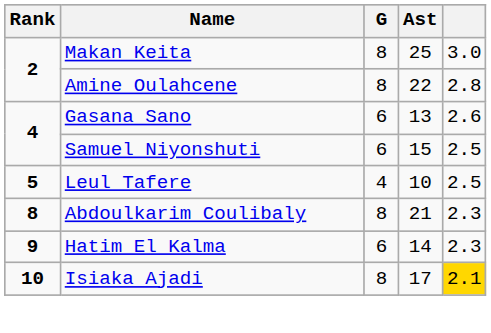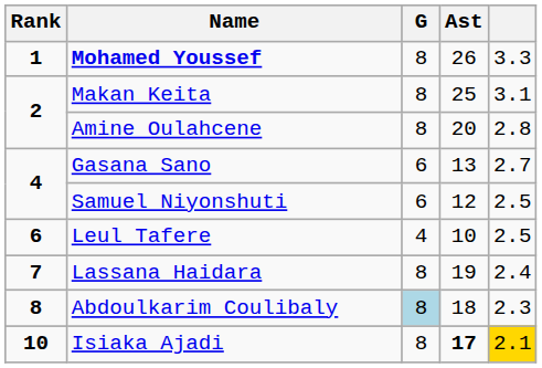+ row: 1 | Mohamed Youssef | 8 | 26 | 3.3
Makan Keita | column 5: 3.0 -> 3.1
Amine Oulahcene | Ast: 22 -> 20
Gasana Sano | column 5: 2.6 -> 2.7
Samuel Niyonshuti | Ast: 15 -> 12
Leul Tafere | Rank: 5 -> 6
+ row: 7 | Lassana Haidara | 8 | 19 | 2.4
Abdoulkarim Coulibaly | G: no background -> lightblue background
Abdoulkarim Coulibaly | Ast: 21 -> 18
- row: 9 | Hatim El Kalma | 6 | 14 | 2.3
Isiaka Ajadi | Ast: normal -> bold
